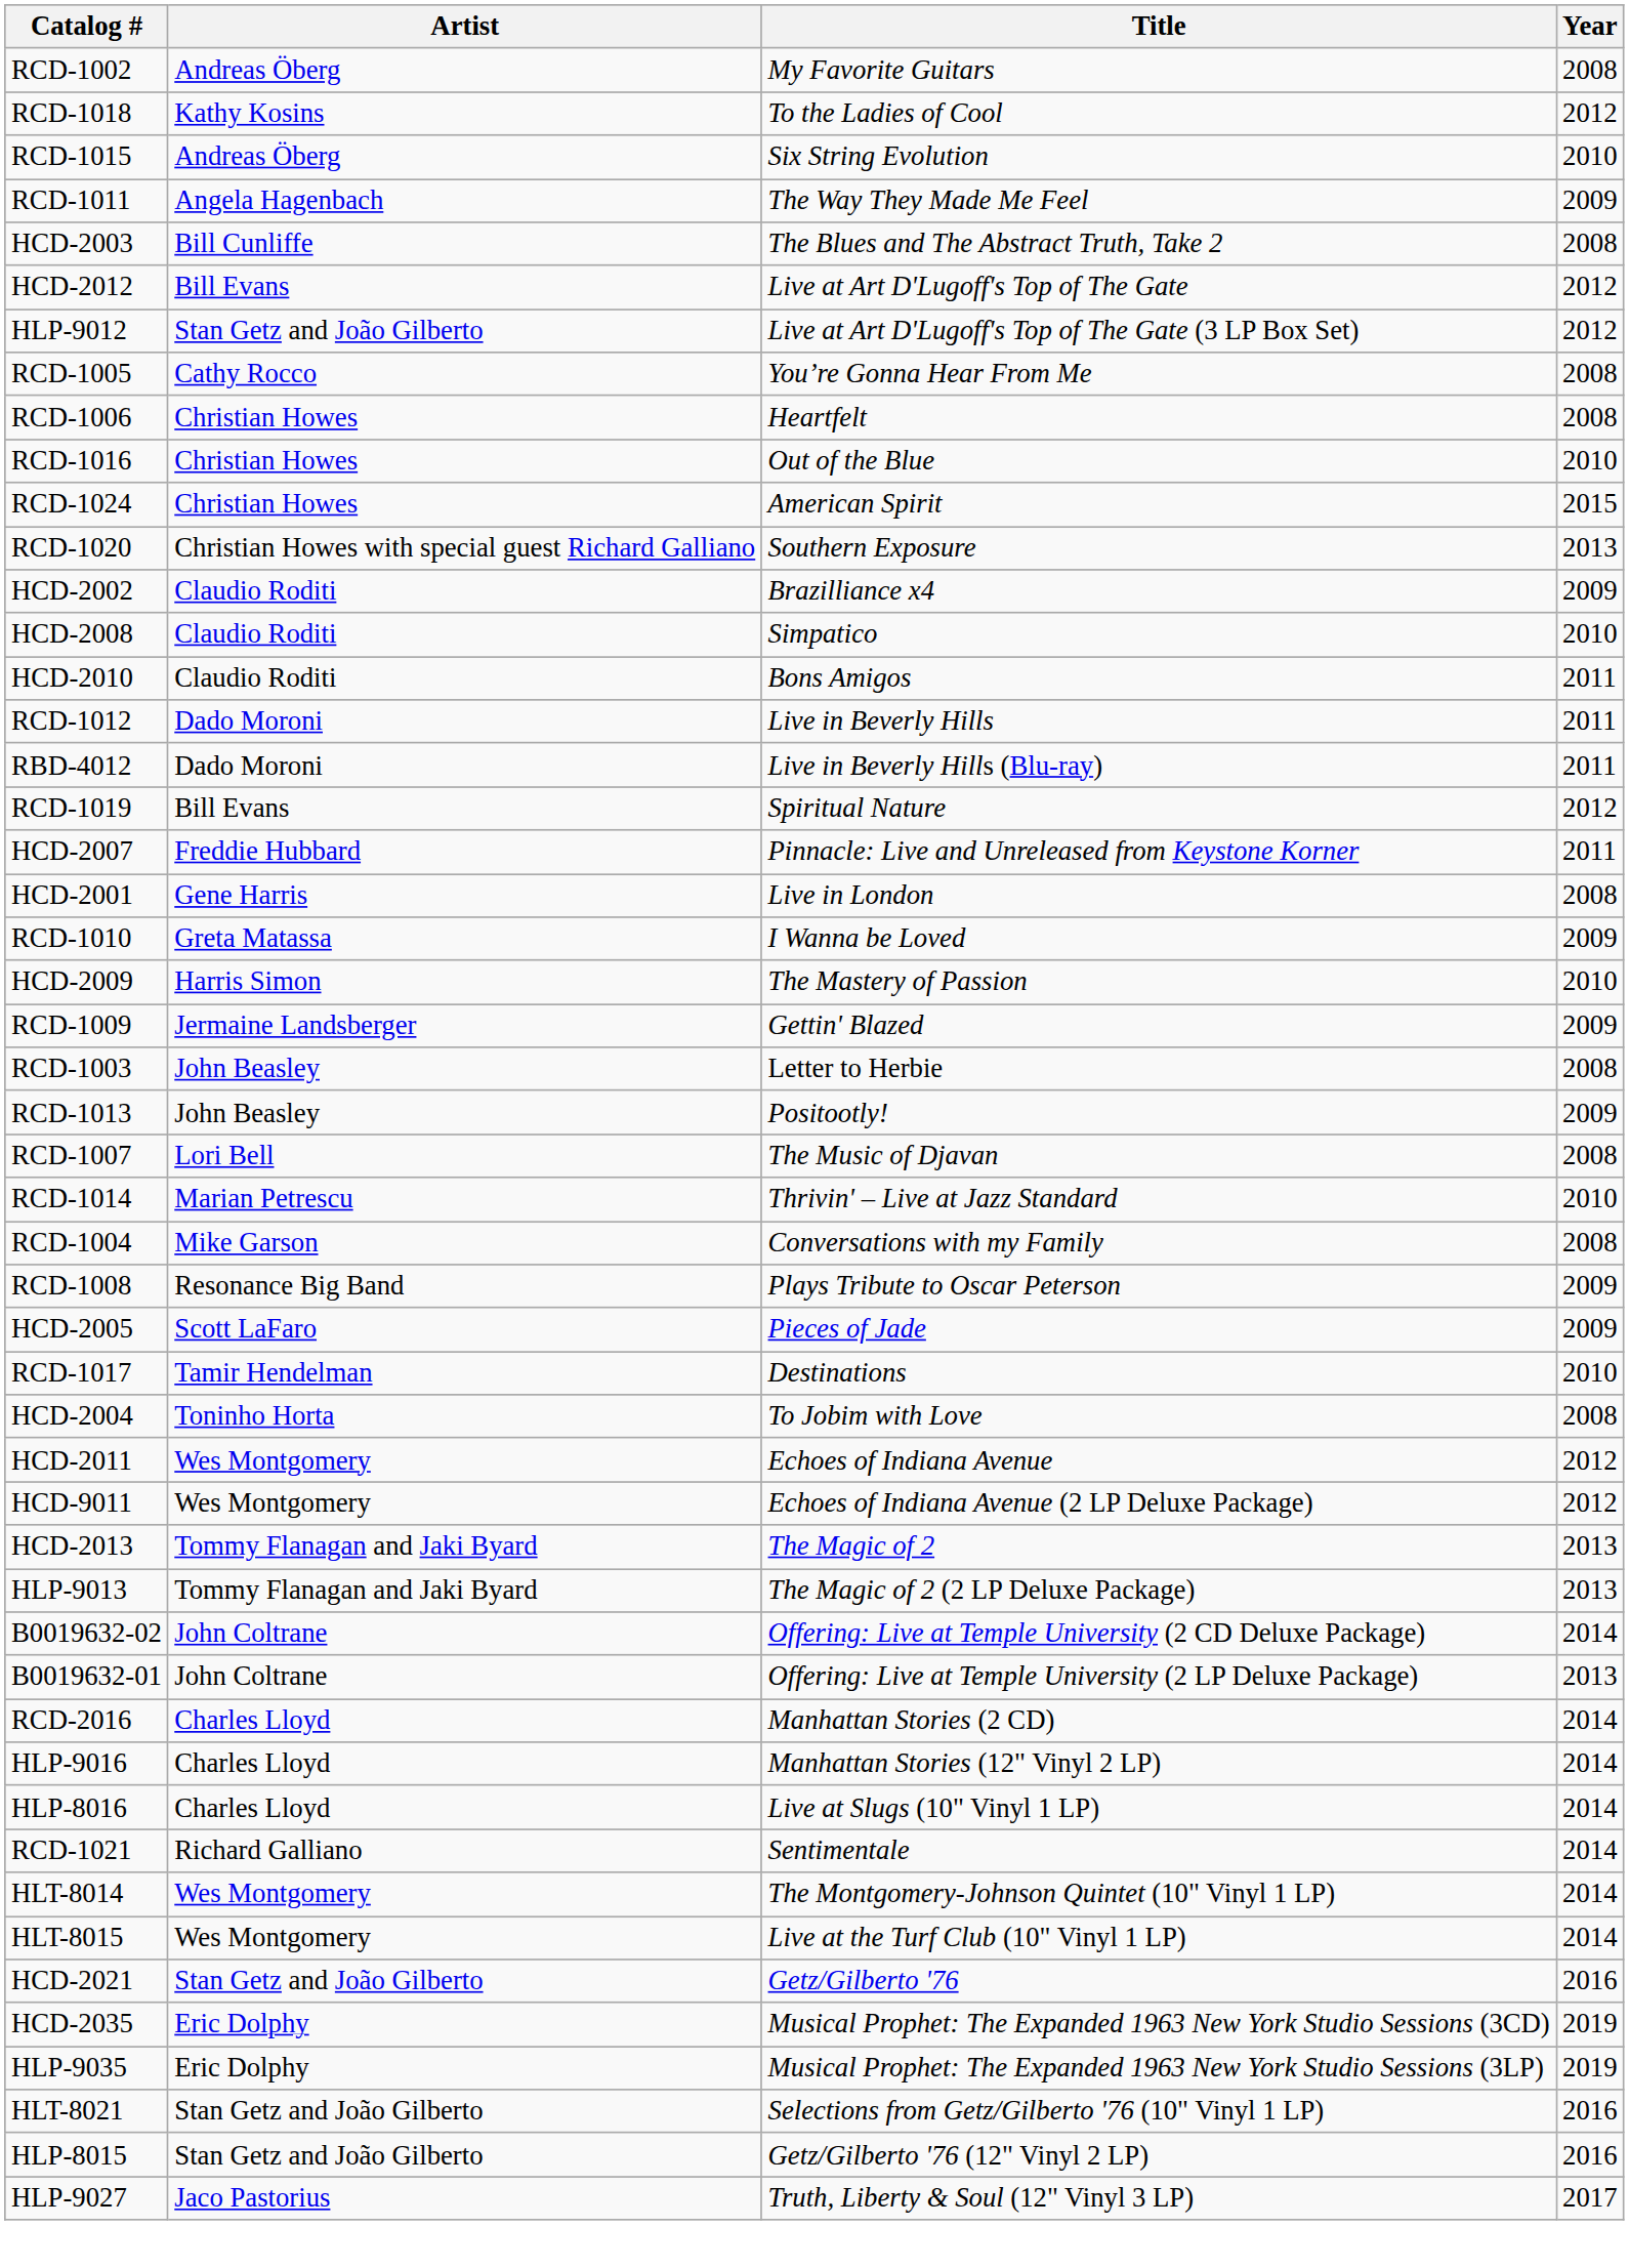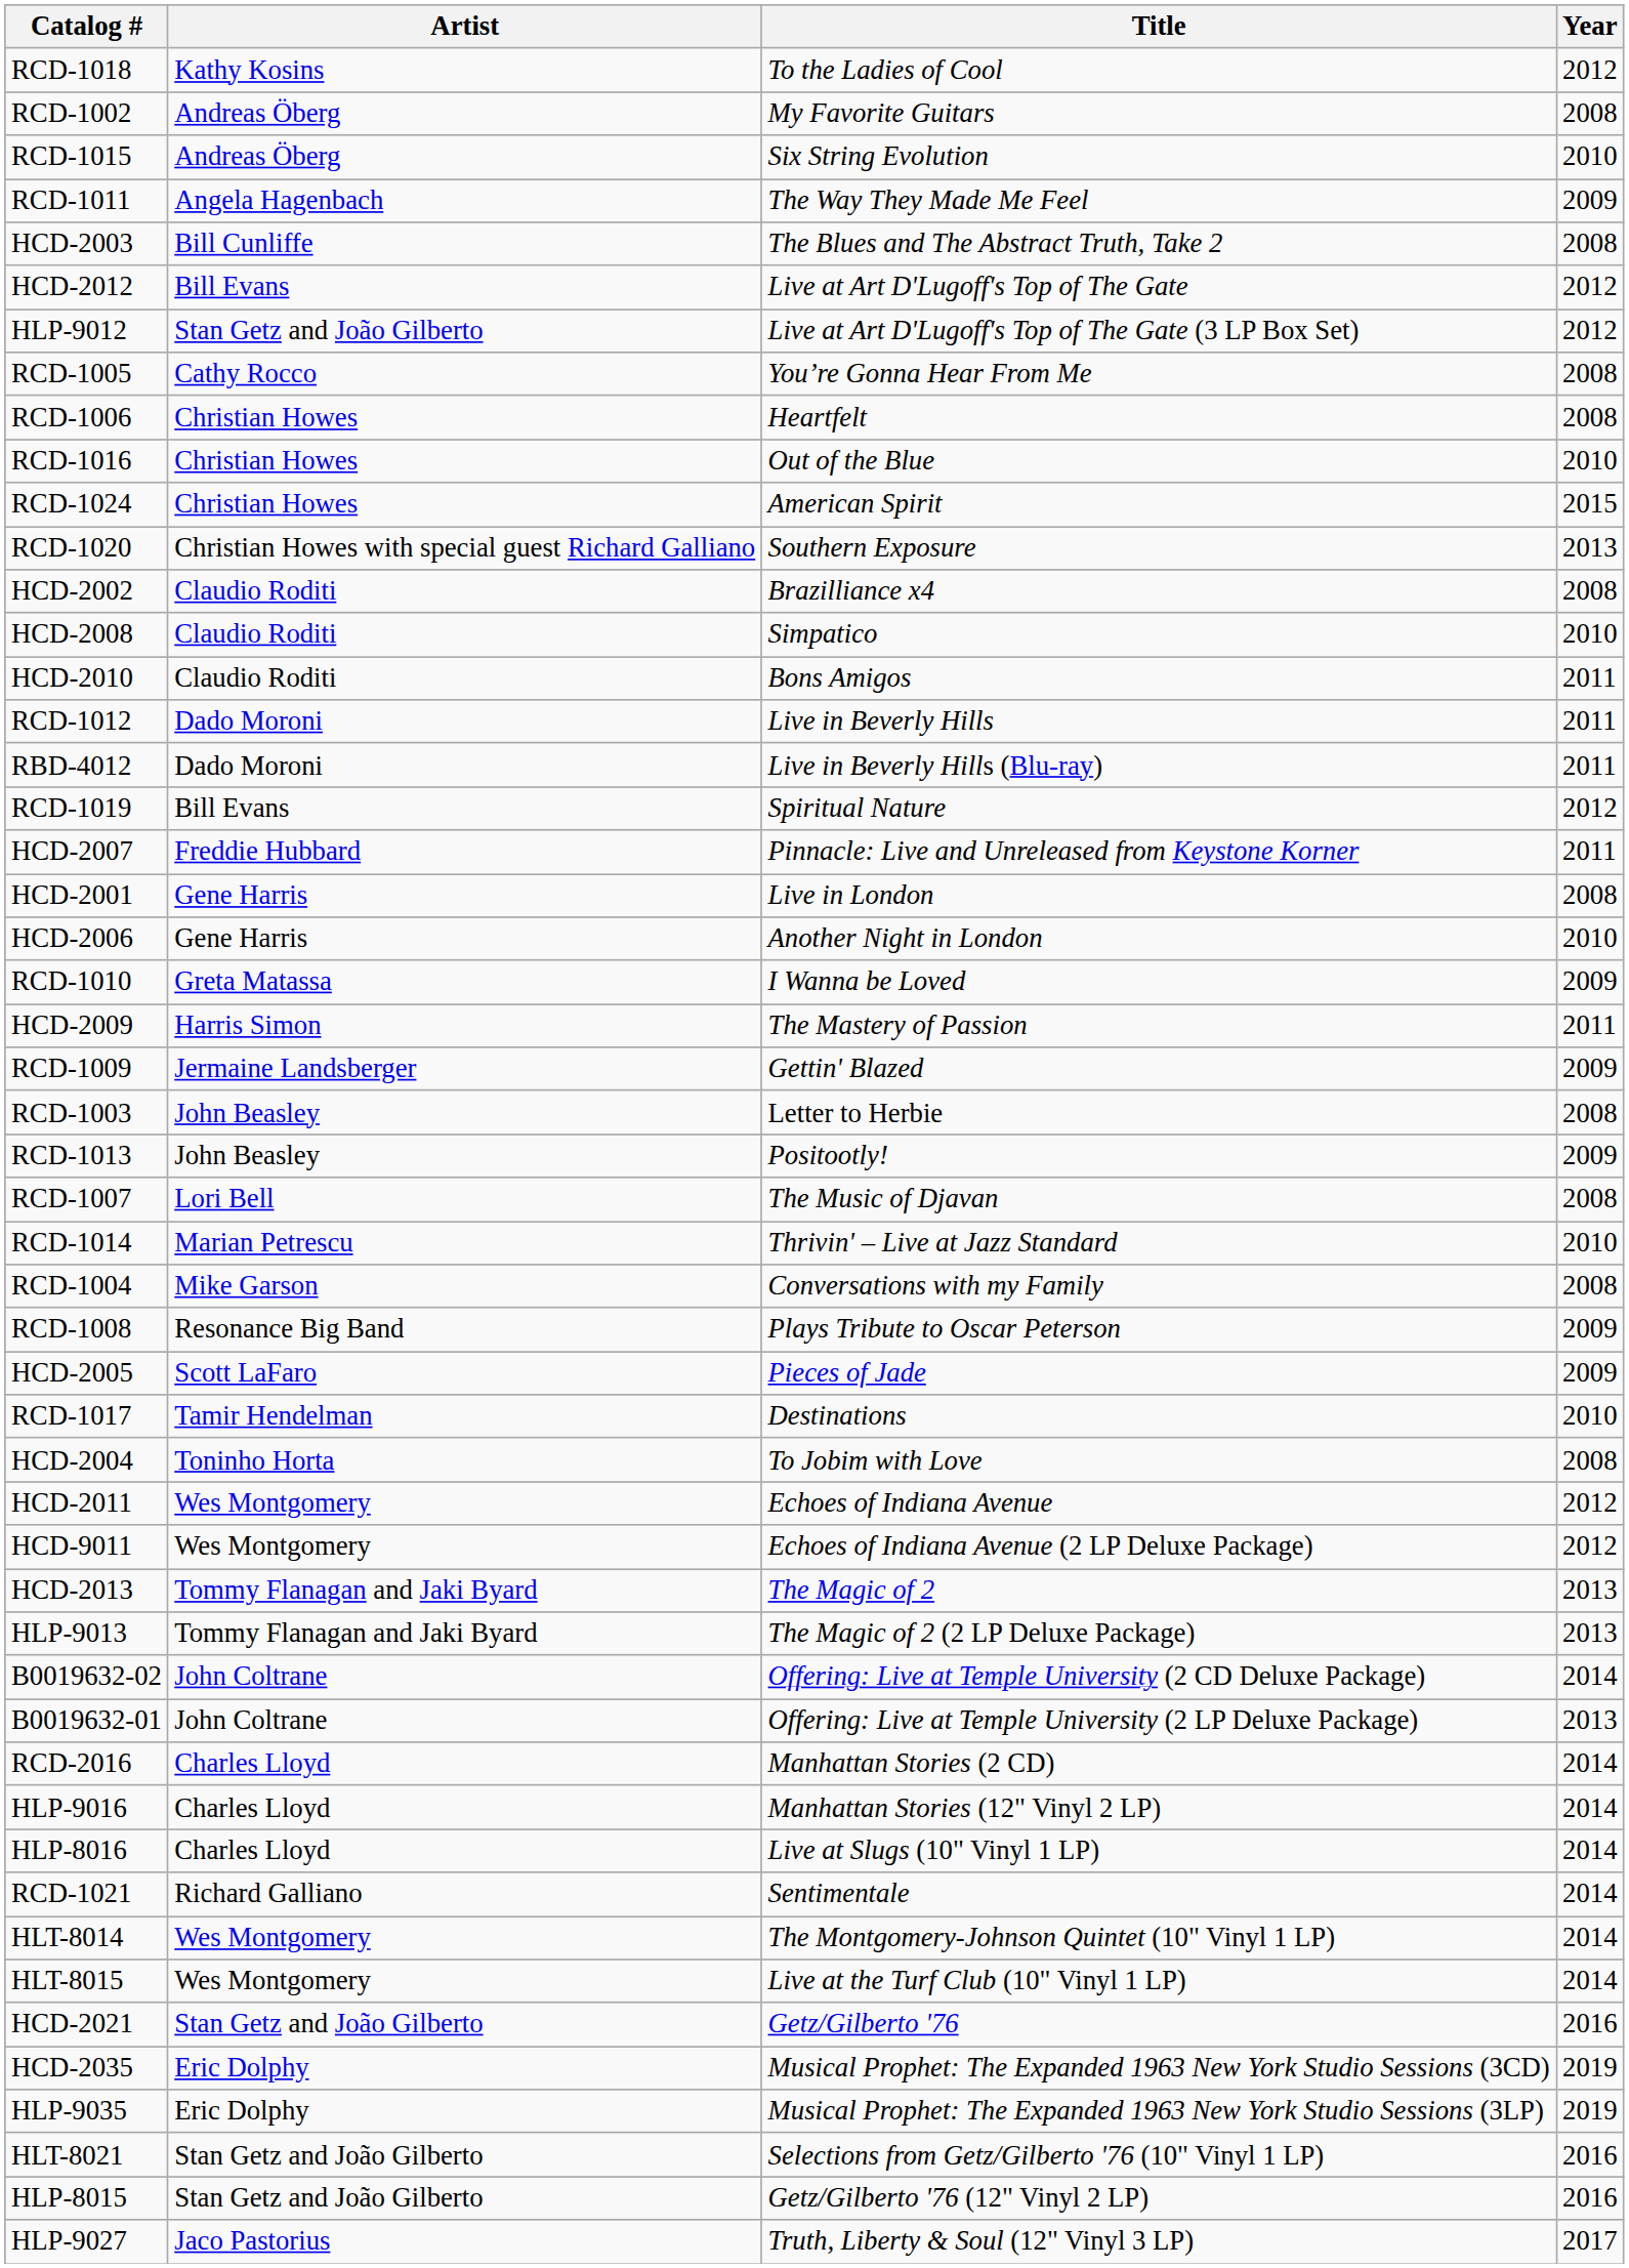rows swapped: RCD-1002 <-> RCD-1018
HCD-2002 | Year: 2009 -> 2008
+ row: HCD-2006 | Gene Harris | Another Night in London | 2010
HCD-2009 | Year: 2010 -> 2011
